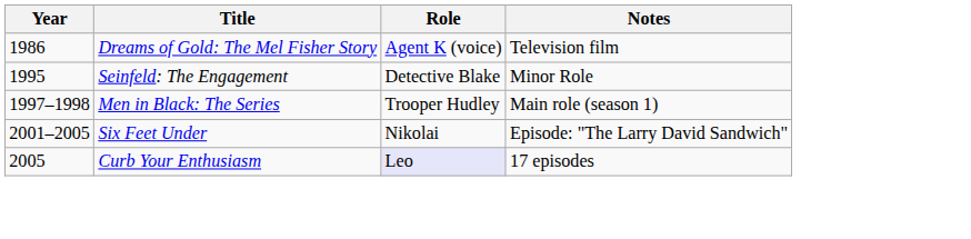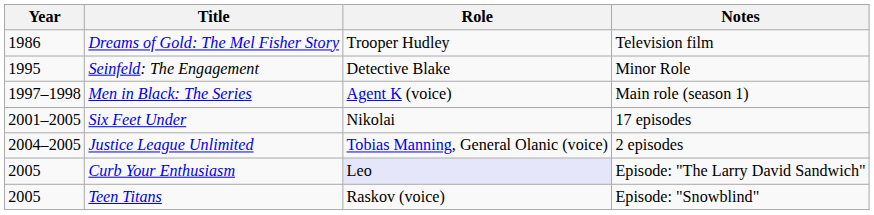Dreams of Gold: The Mel Fisher Story | Role: Agent K (voice) -> Trooper Hudley
Men in Black: The Series | Role: Trooper Hudley -> Agent K (voice)
Six Feet Under | Notes: Episode: "The Larry David Sandwich" -> 17 episodes
+ row: 2004–2005 | Justice League Unlimited | Tobias Manning, General Olanic (voice) | 2 episodes
Curb Your Enthusiasm | Notes: 17 episodes -> Episode: "The Larry David Sandwich"
+ row: 2005 | Teen Titans | Raskov (voice) | Episode: "Snowblind"
